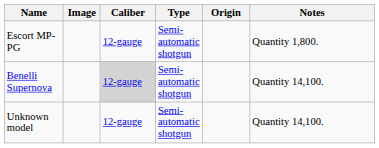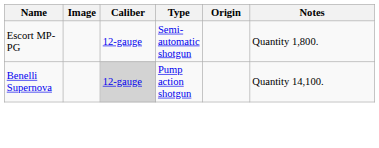Benelli Supernova | Type: Semi-automatic shotgun -> Pump action shotgun
- row: Unknown model | 12-gauge | Semi-automatic shotgun | Quantity 14,100.
